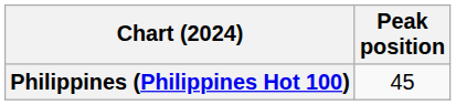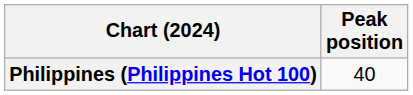Philippines (Philippines Hot 100) | Peak position: 45 -> 40
